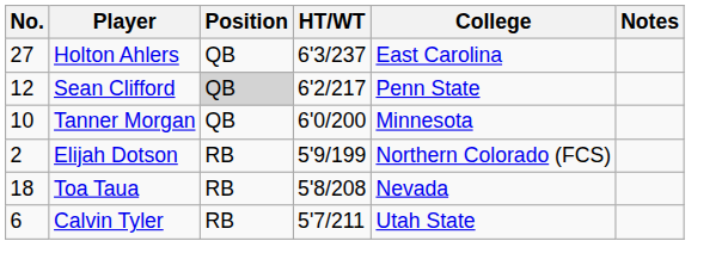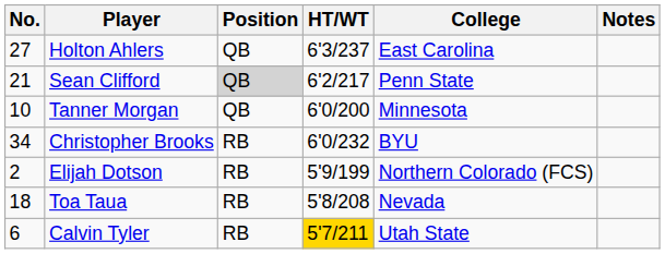Sean Clifford | No.: 12 -> 21
+ row: 34 | Christopher Brooks | RB | 6'0/232 | BYU
Calvin Tyler | HT/WT: no background -> gold background
